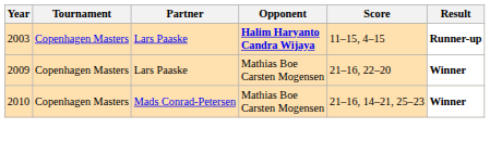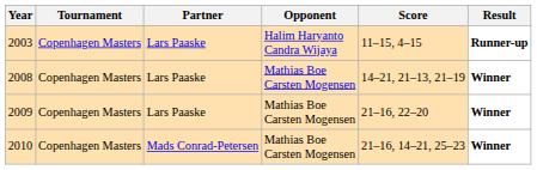2003 | Opponent: bold -> normal
+ row: 2008 | Copenhagen Masters | Lars Paaske | Mathias Boe Carsten Mogensen | 14–21, 21–13, 21–19 | Winner
